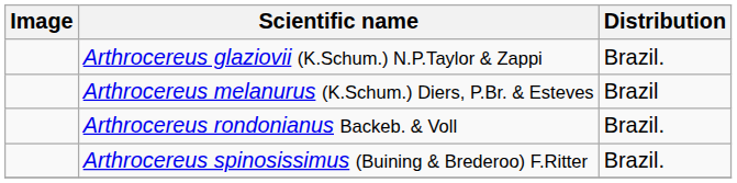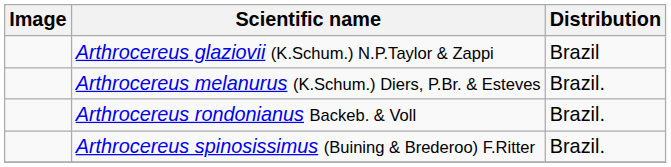Arthrocereus glaziovii (K.Schum.) N.P.Taylor & Zappi | Distribution: Brazil. -> Brazil
Arthrocereus melanurus (K.Schum.) Diers, P.Br. & Esteves | Distribution: Brazil -> Brazil.
